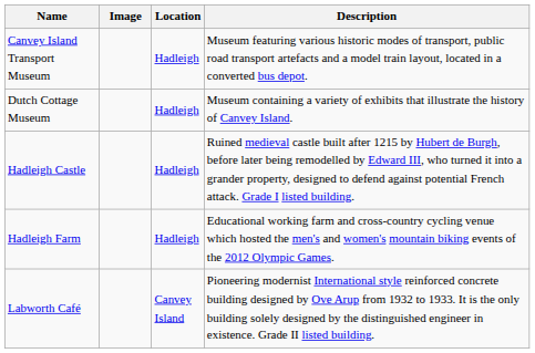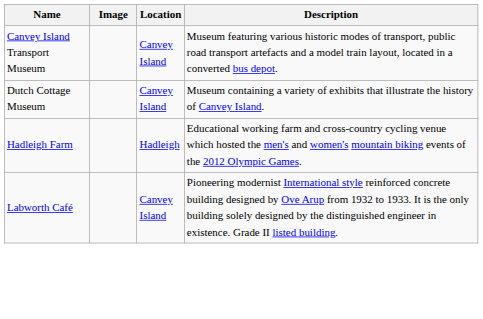Canvey Island Transport Museum | Location: Hadleigh -> Canvey Island
Dutch Cottage Museum | Location: Hadleigh -> Canvey Island
- row: Hadleigh Castle | Hadleigh | Ruined medieval castle built after 1215 by Hubert de Burgh, before later being remodelled by Edward III, who turned it into a grander property, designed to defend against potential French attack. Grade I listed building.
